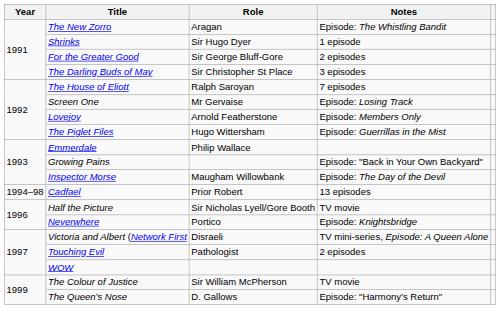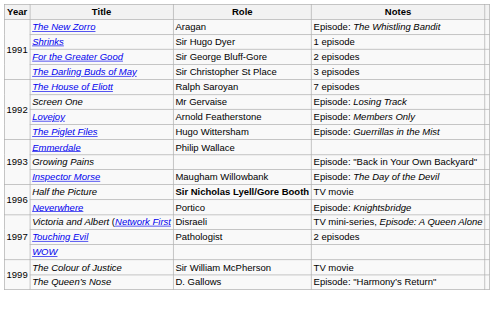- row: 1994–98 | Cadfael | Prior Robert | 13 episodes
Half the Picture | Role: normal -> bold
